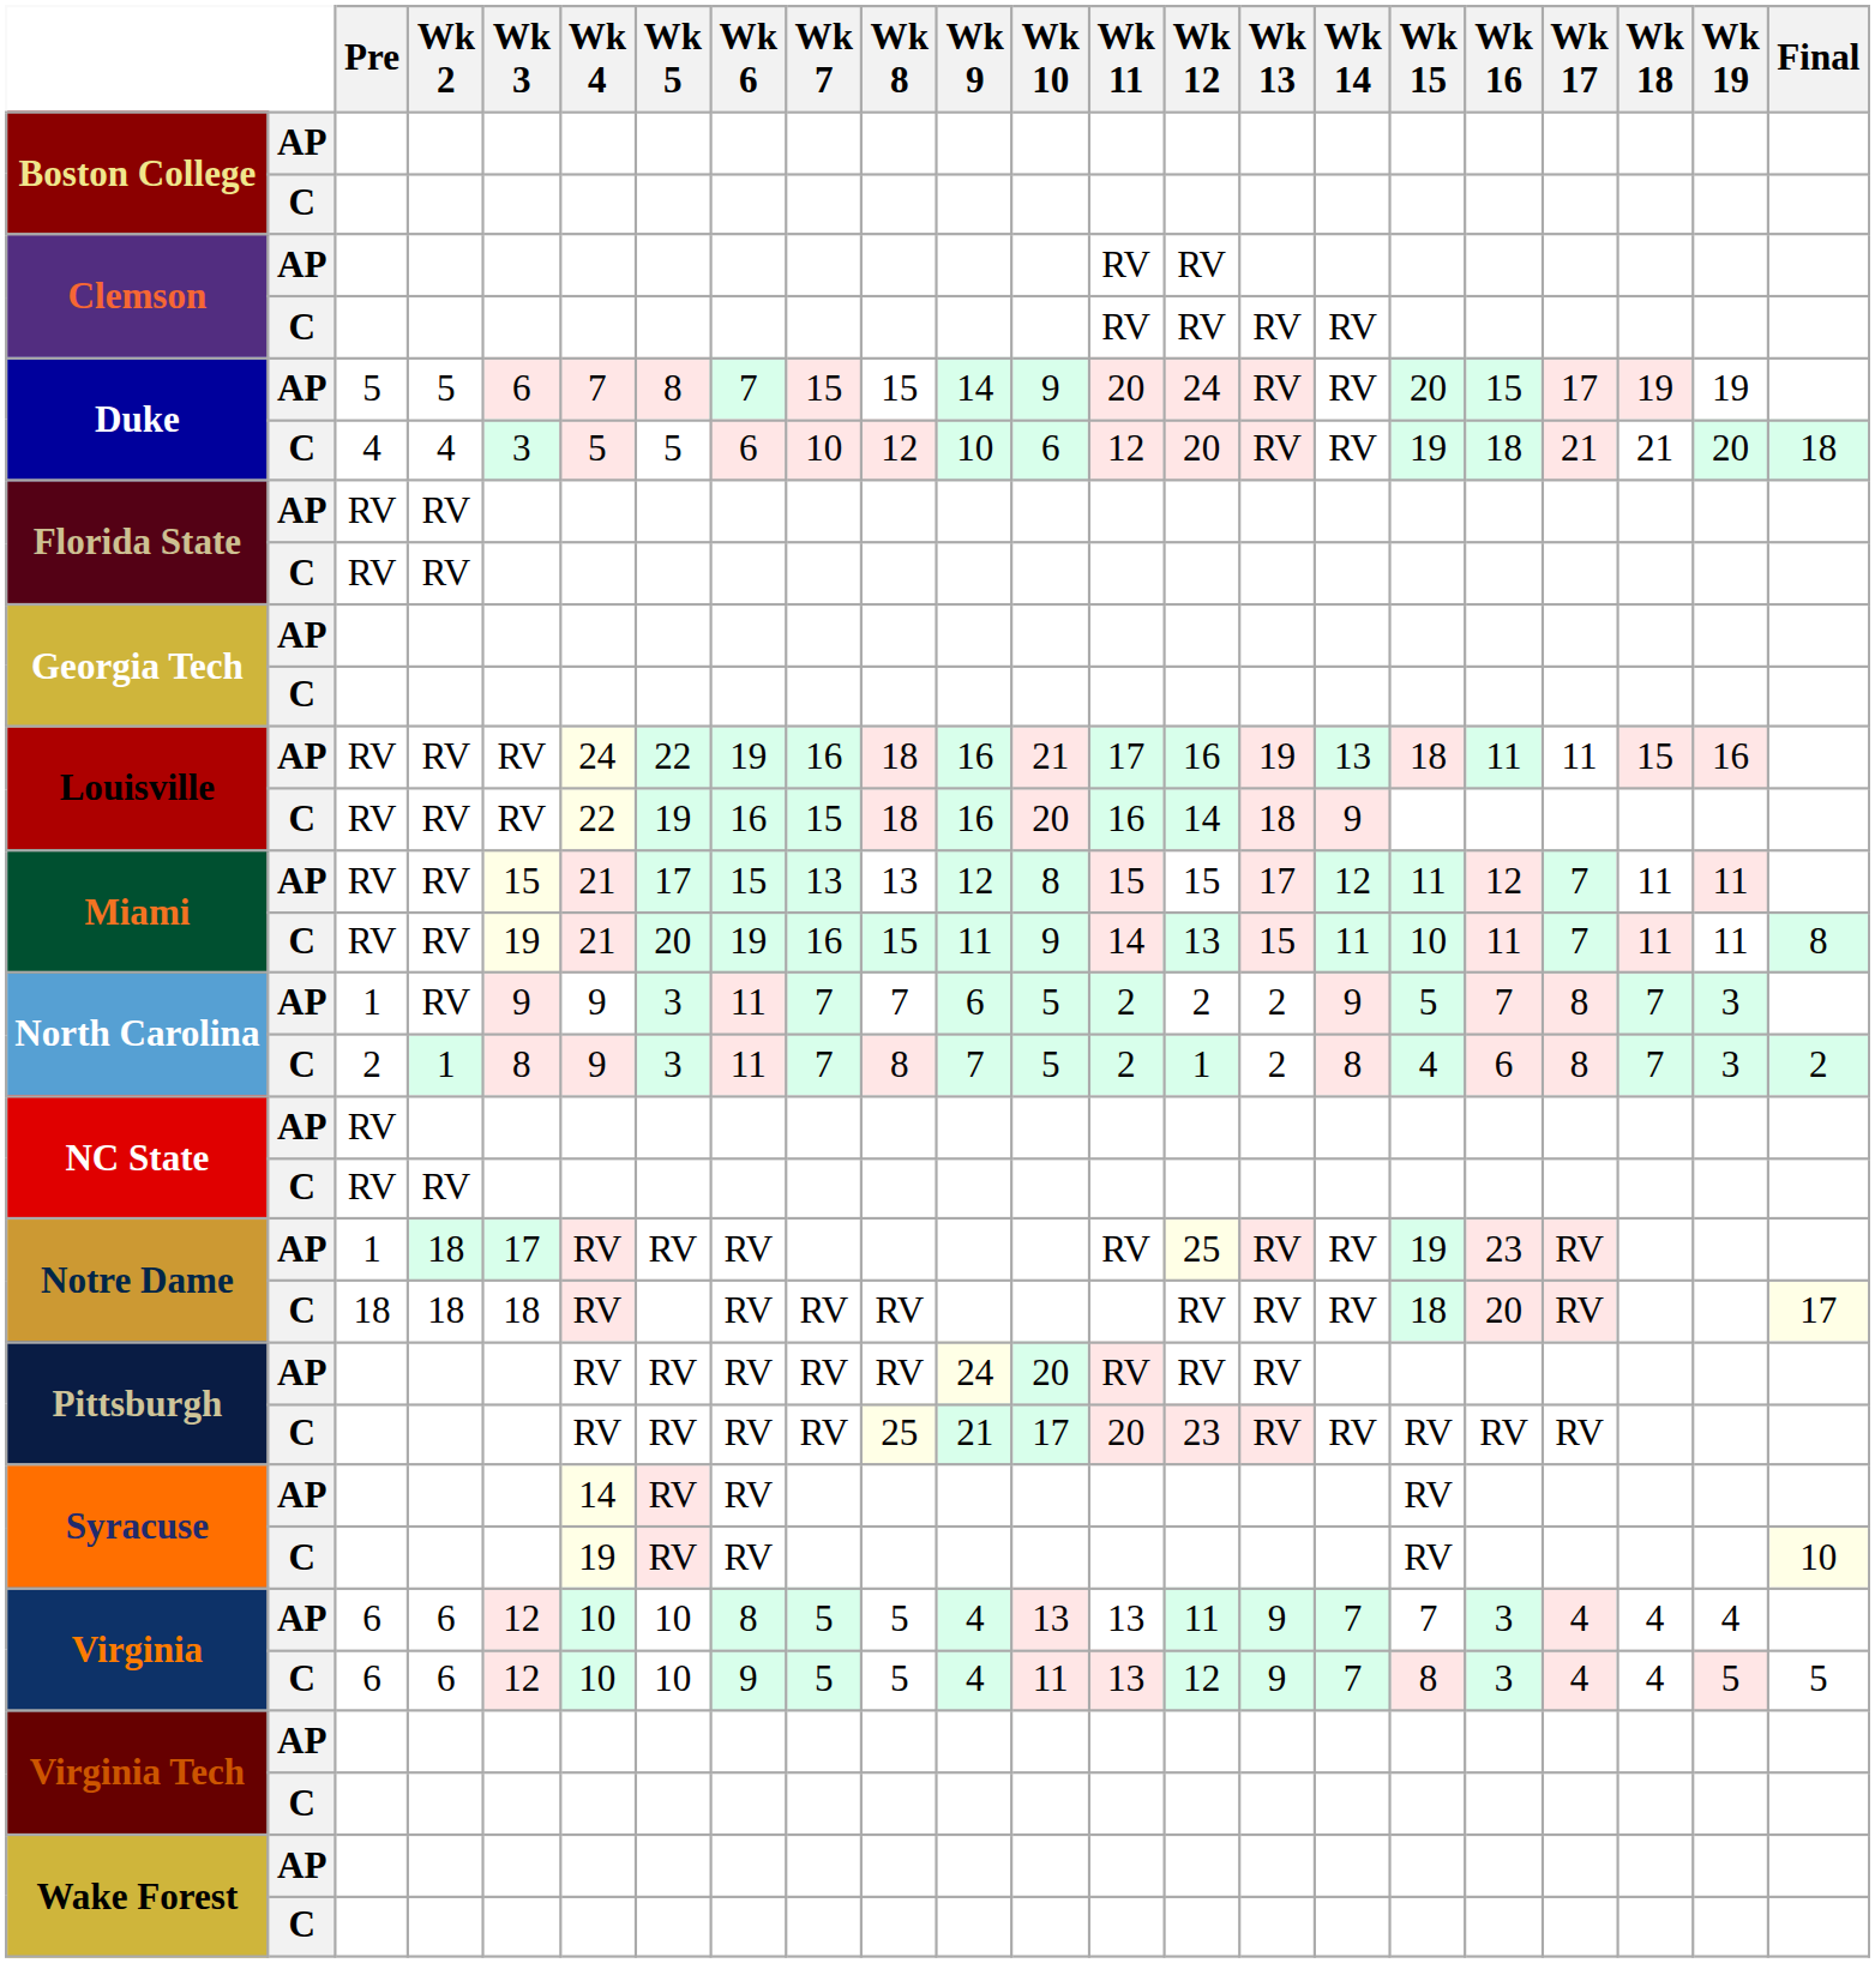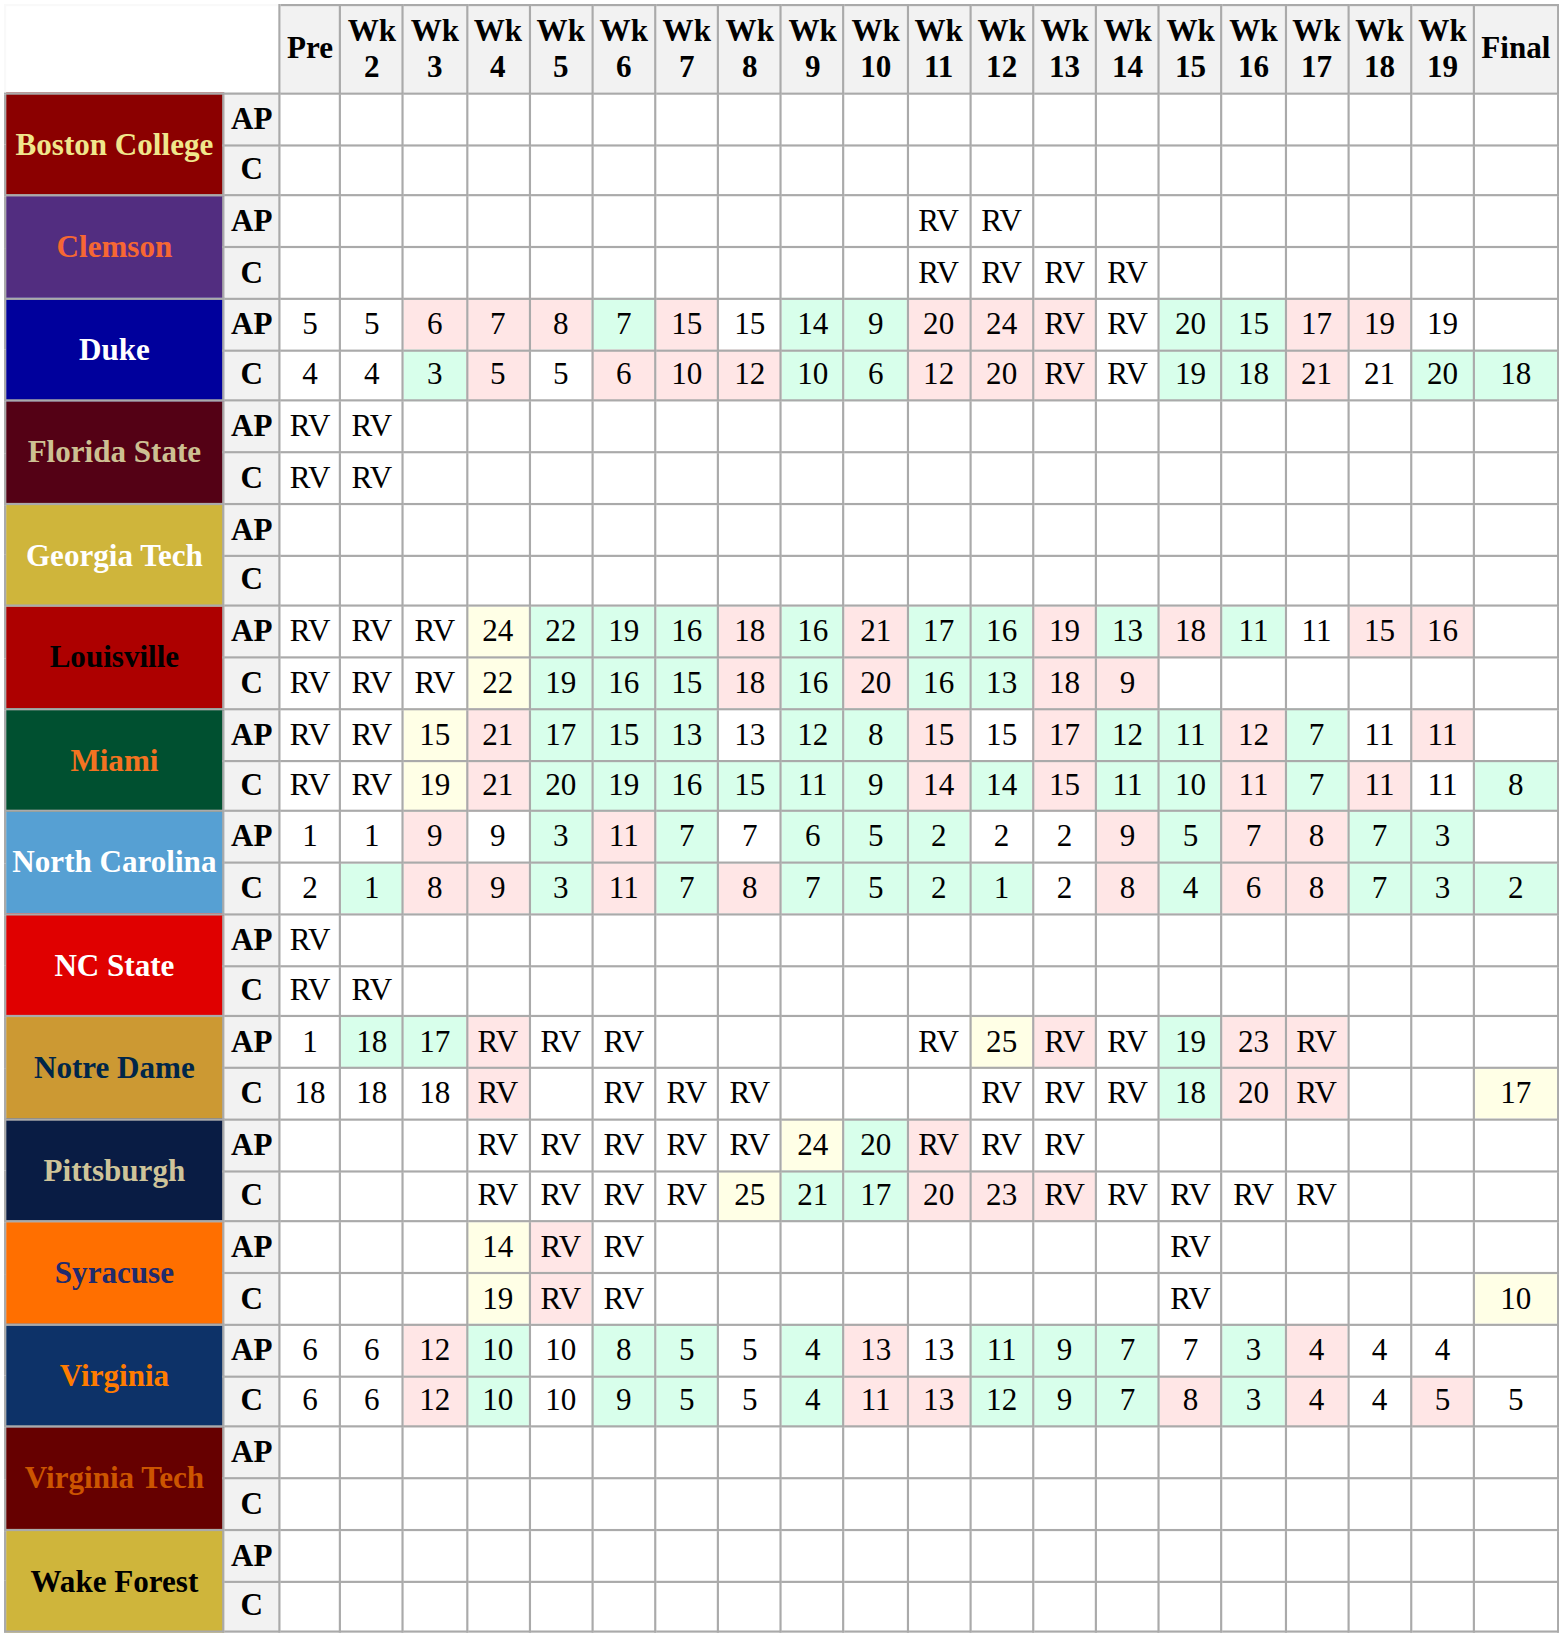Louisville / C | Wk 12: 14 -> 13
Miami / C | Wk 12: 13 -> 14
North Carolina / AP | Wk 2: RV -> 1
